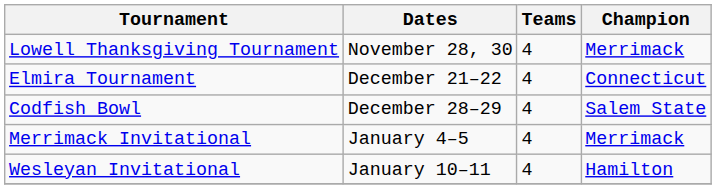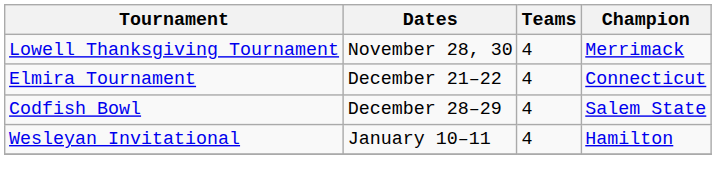- row: Merrimack Invitational | January 4–5 | 4 | Merrimack
